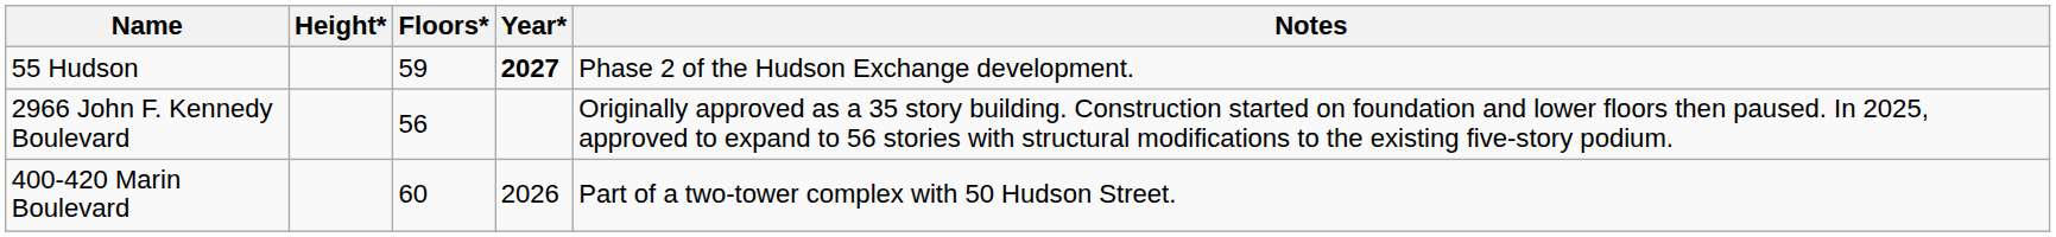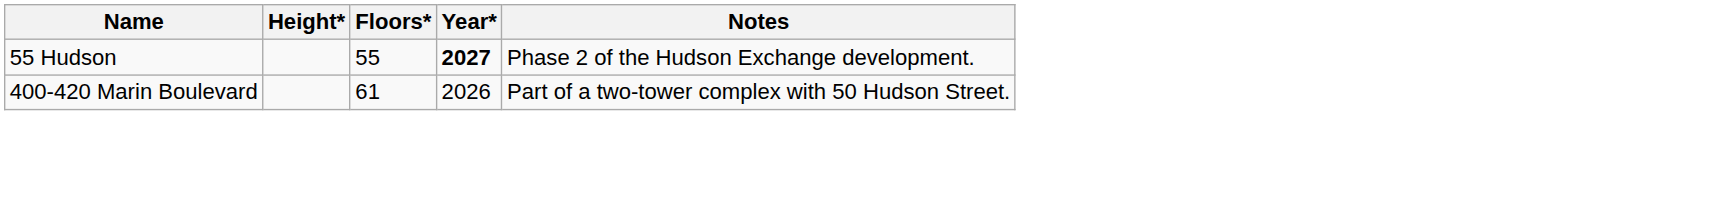55 Hudson | Floors*: 59 -> 55
- row: 2966 John F. Kennedy Boulevard | 56 | Originally approved as a 35 story building. Construction started on foundation and lower floors then paused. In 2025, approved to expand to 56 stories with structural modifications to the existing five-story podium.
400-420 Marin Boulevard | Floors*: 60 -> 61
